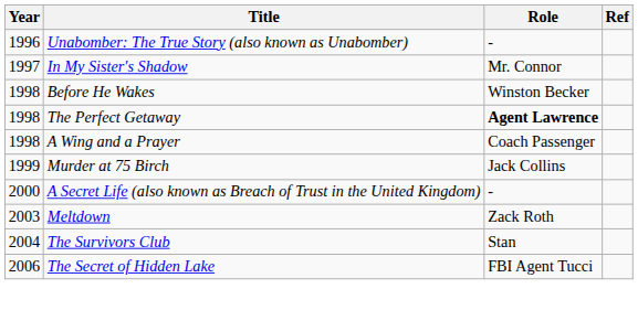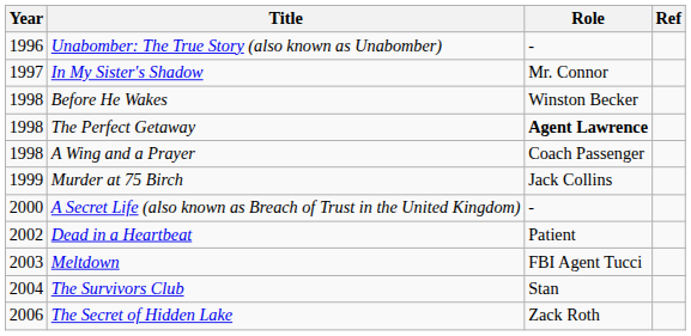+ row: 2002 | Dead in a Heartbeat | Patient
Meltdown | Role: Zack Roth -> FBI Agent Tucci
The Secret of Hidden Lake | Role: FBI Agent Tucci -> Zack Roth
